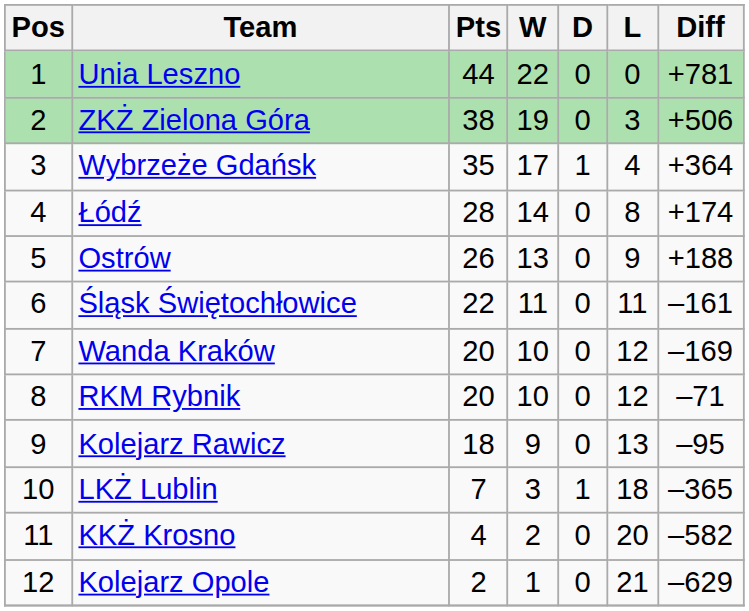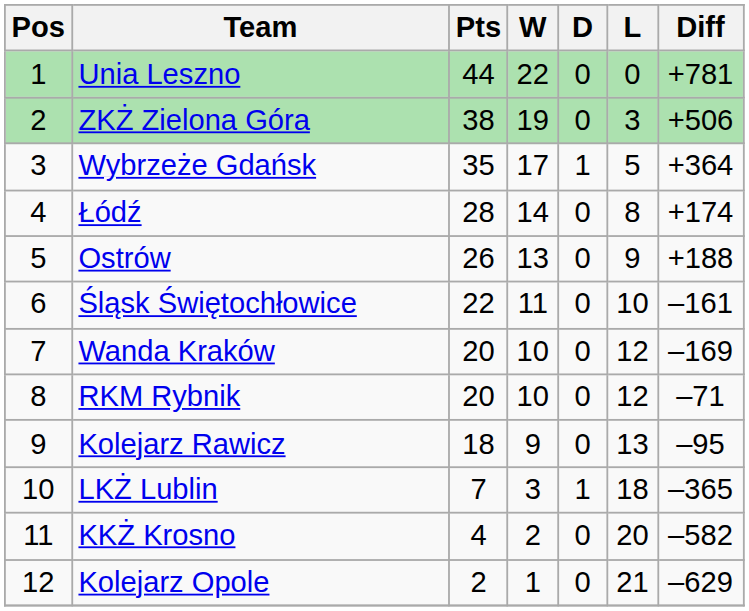Wybrzeże Gdańsk | L: 4 -> 5
Śląsk Świętochłowice | L: 11 -> 10
